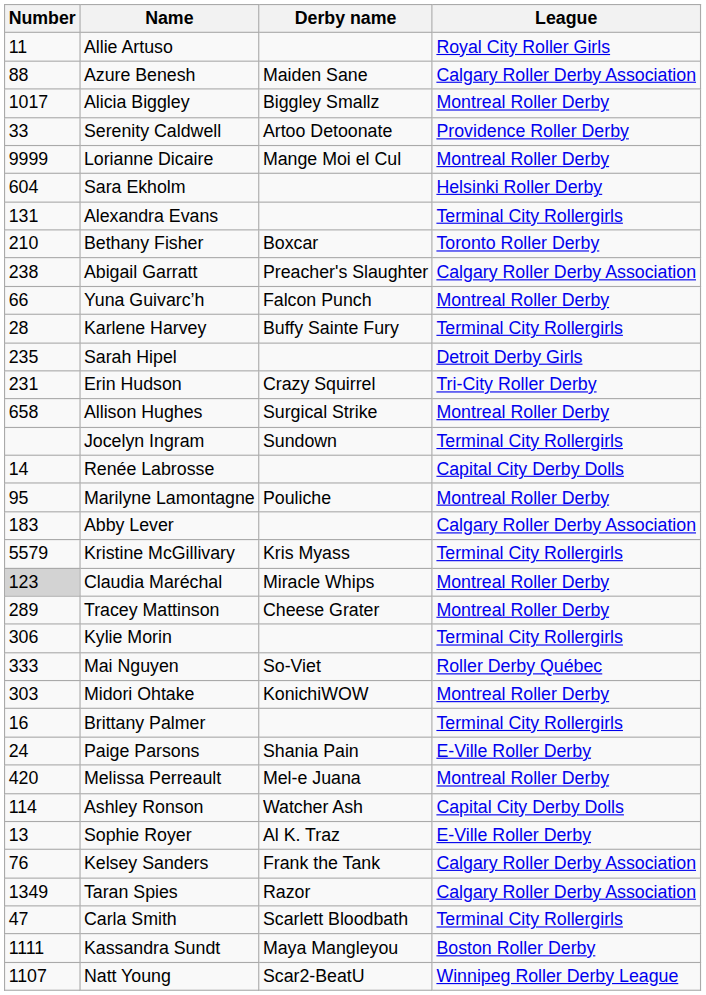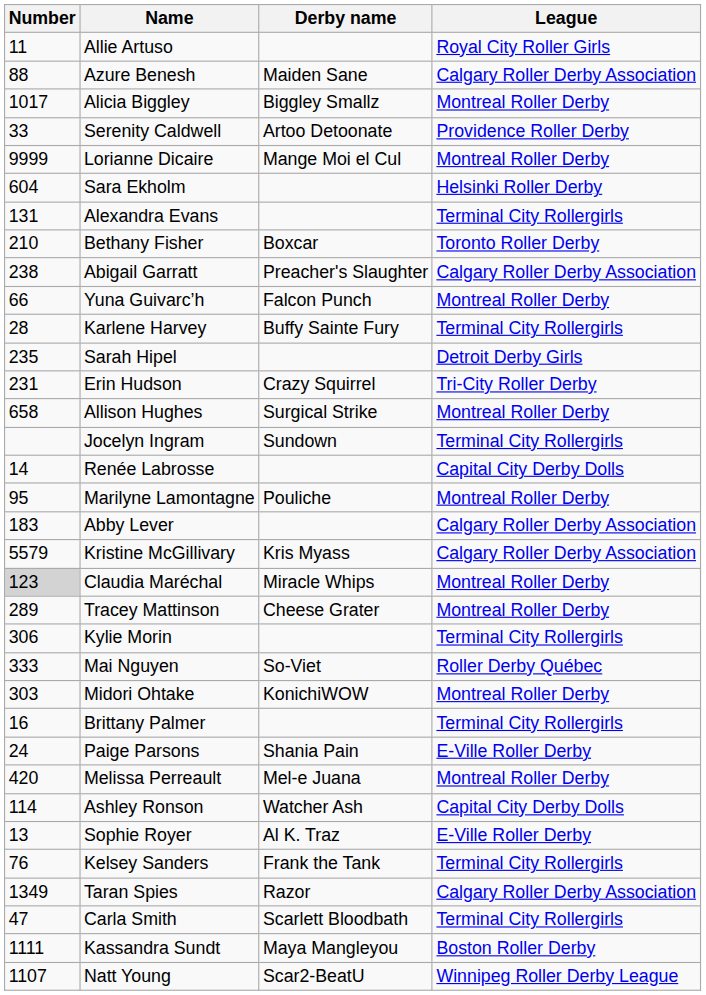Kristine McGillivary | League: Terminal City Rollergirls -> Calgary Roller Derby Association
Kelsey Sanders | League: Calgary Roller Derby Association -> Terminal City Rollergirls
